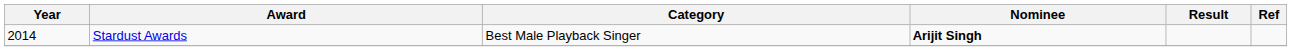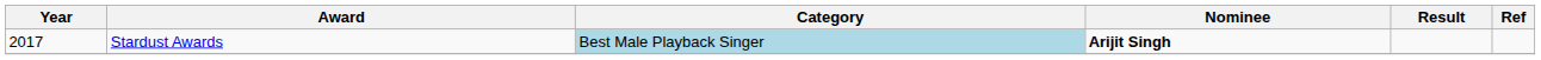Stardust Awards | Year: 2014 -> 2017
Stardust Awards | Category: no background -> lightblue background
